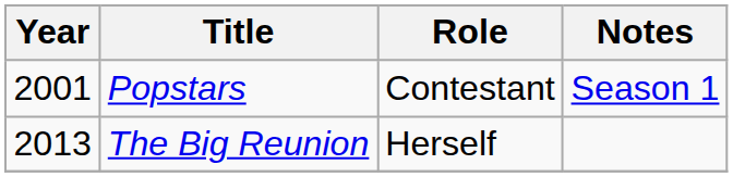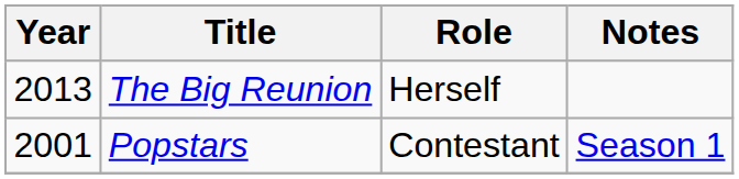rows swapped: Popstars <-> The Big Reunion
